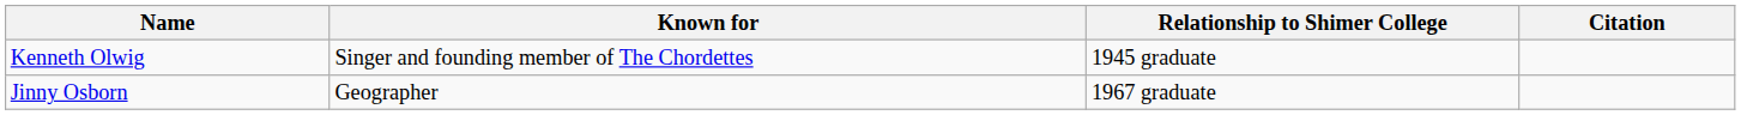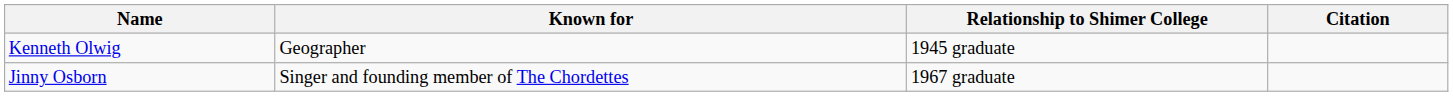Kenneth Olwig | Known for: Singer and founding member of The Chordettes -> Geographer
Jinny Osborn | Known for: Geographer -> Singer and founding member of The Chordettes
